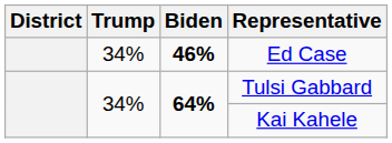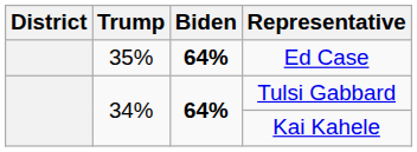Ed Case | Trump: 34% -> 35%
Ed Case | Biden: 46% -> 64%
